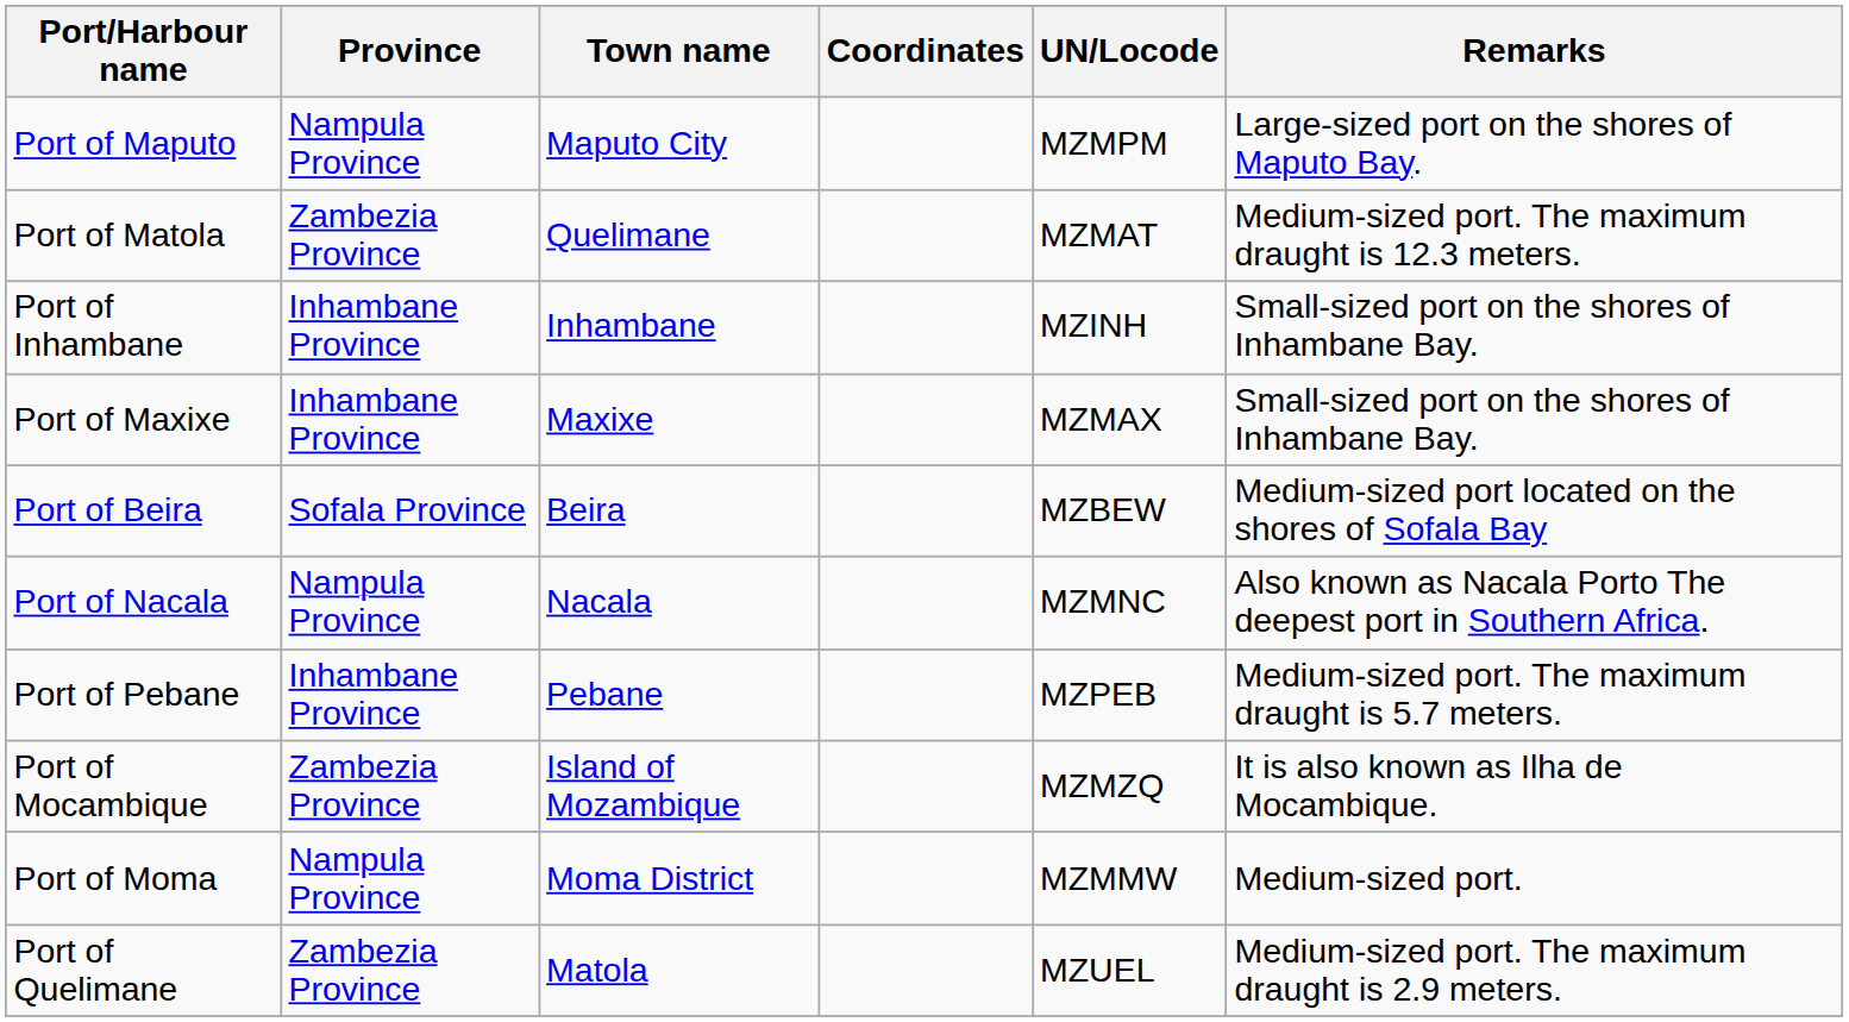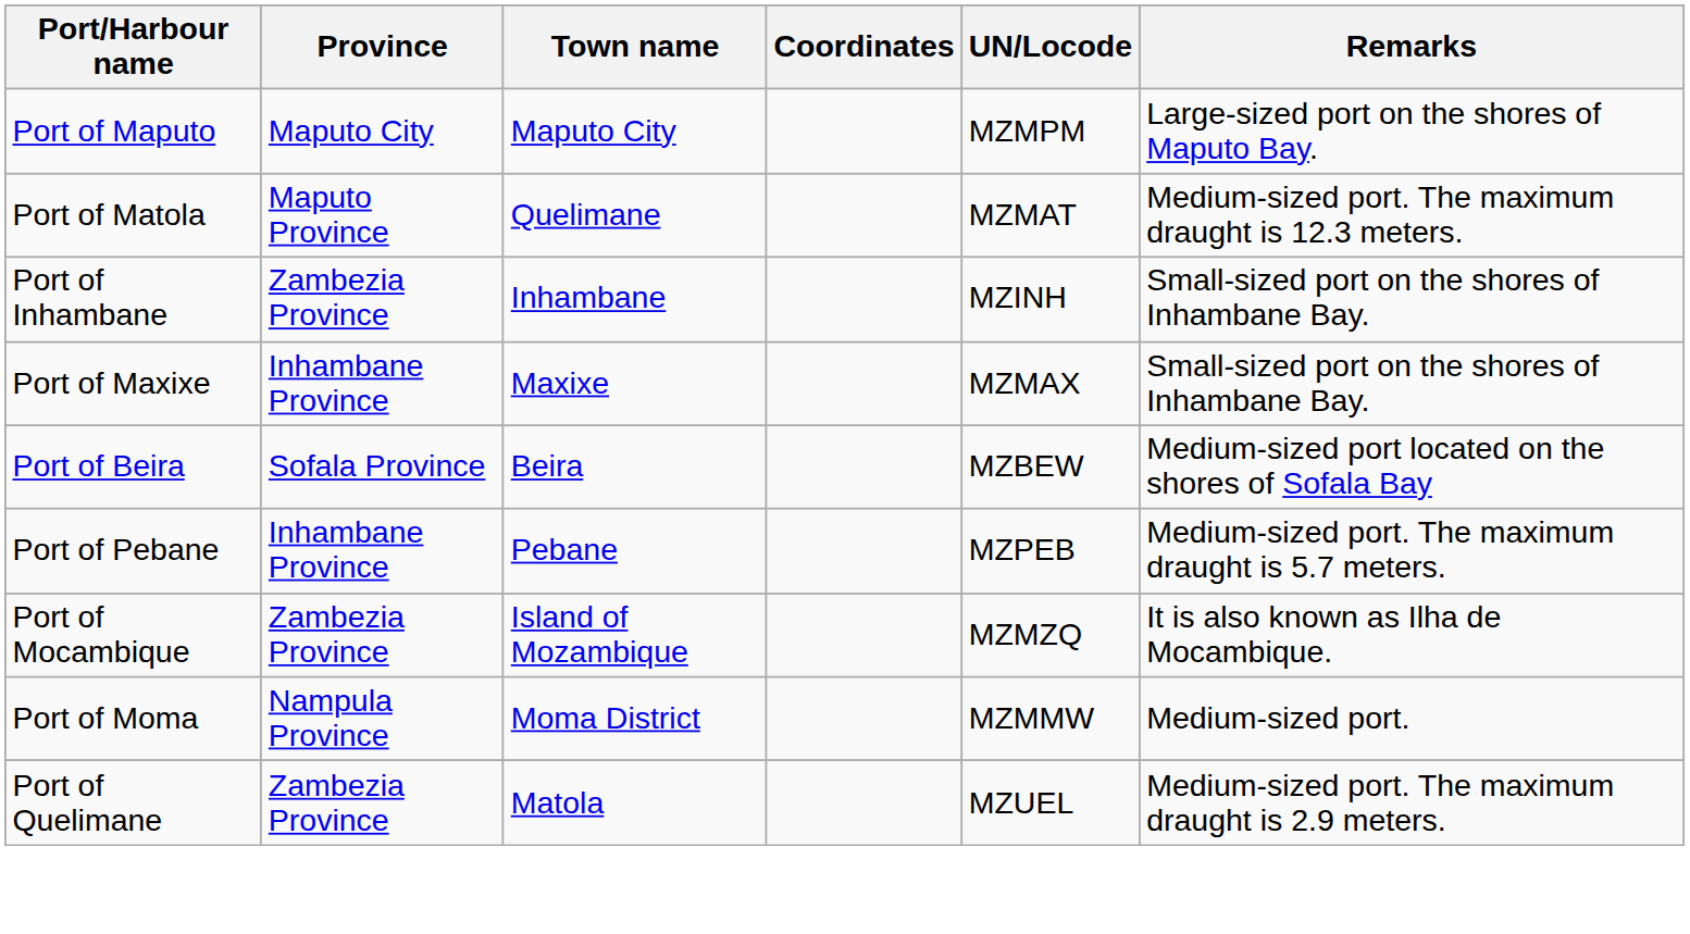Port of Maputo | Province: Nampula Province -> Maputo City
Port of Matola | Province: Zambezia Province -> Maputo Province
Port of Inhambane | Province: Inhambane Province -> Zambezia Province
- row: Port of Nacala | Nampula Province | Nacala | MZMNC | Also known as Nacala Porto The deepest port in Southern Africa.
